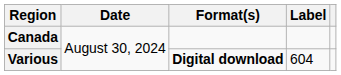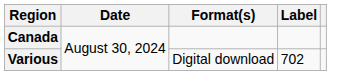Various | Format(s): bold -> normal
Various | Label: 604 -> 702
